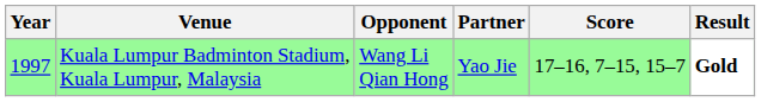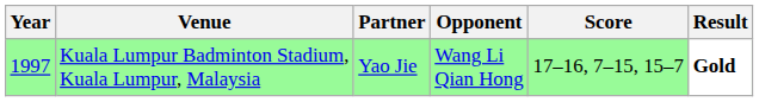columns swapped: Partner <-> Opponent
